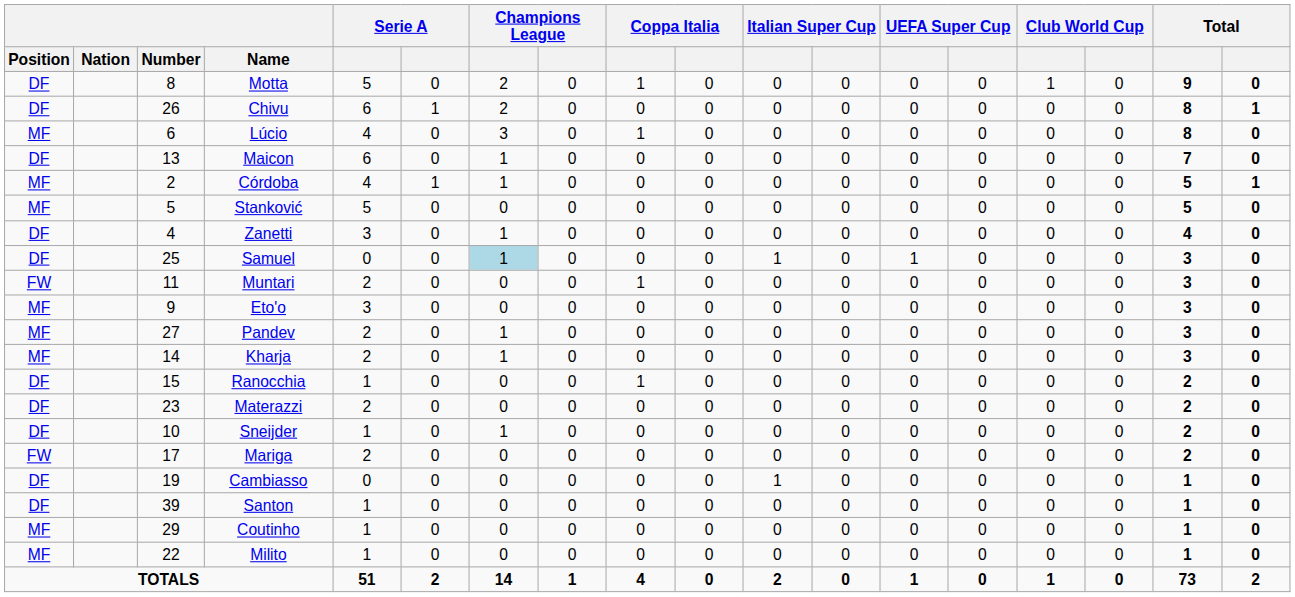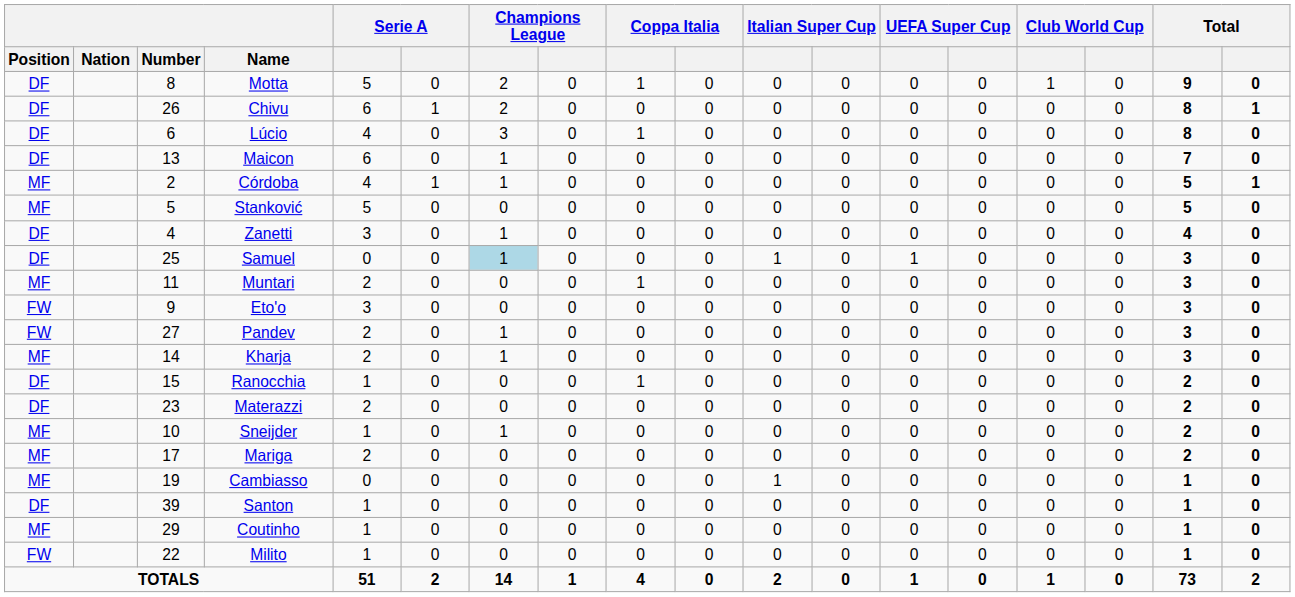Lúcio | Position: MF -> DF
Muntari | Position: FW -> MF
Eto'o | Position: MF -> FW
Pandev | Position: MF -> FW
Sneijder | Position: DF -> MF
Mariga | Position: FW -> MF
Cambiasso | Position: DF -> MF
Milito | Position: MF -> FW
